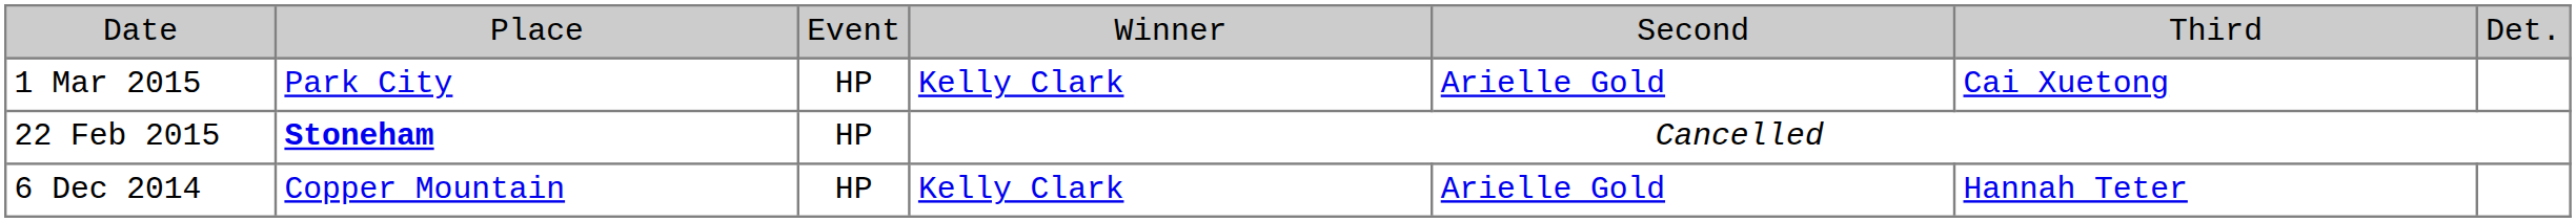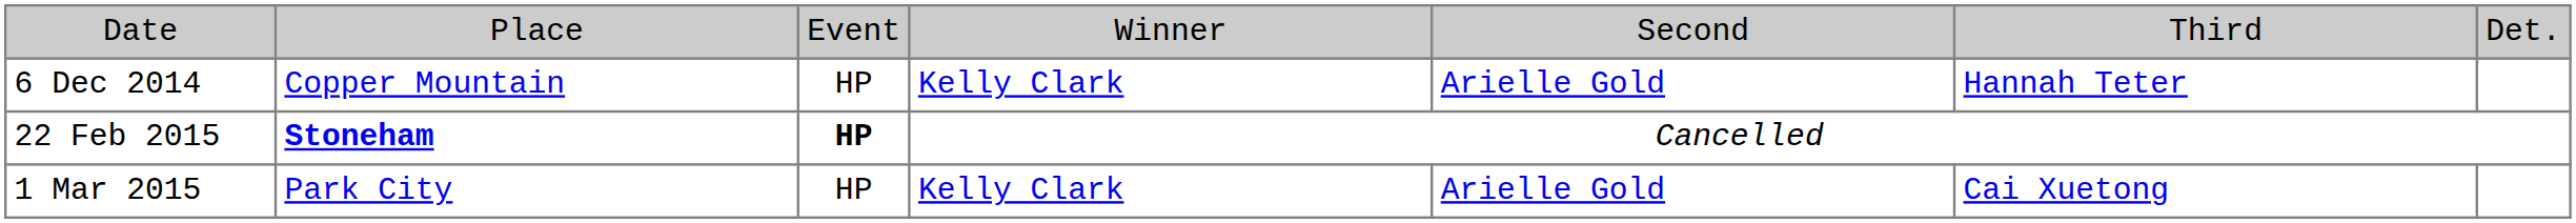rows swapped: 6 Dec 2014 <-> 1 Mar 2015
22 Feb 2015 | column 3: normal -> bold
